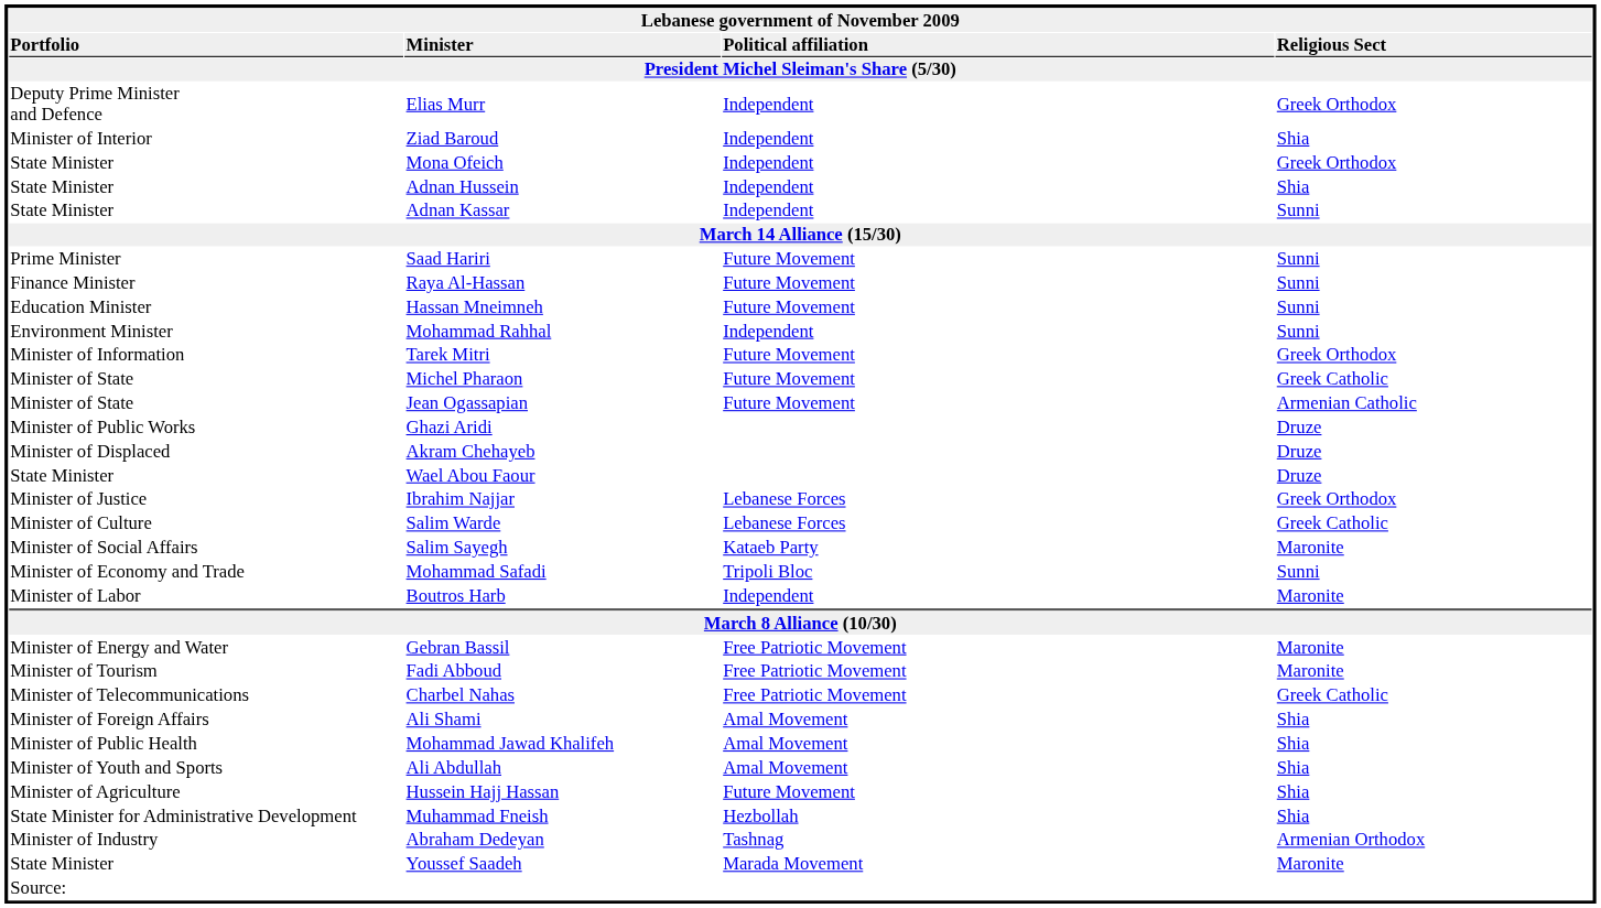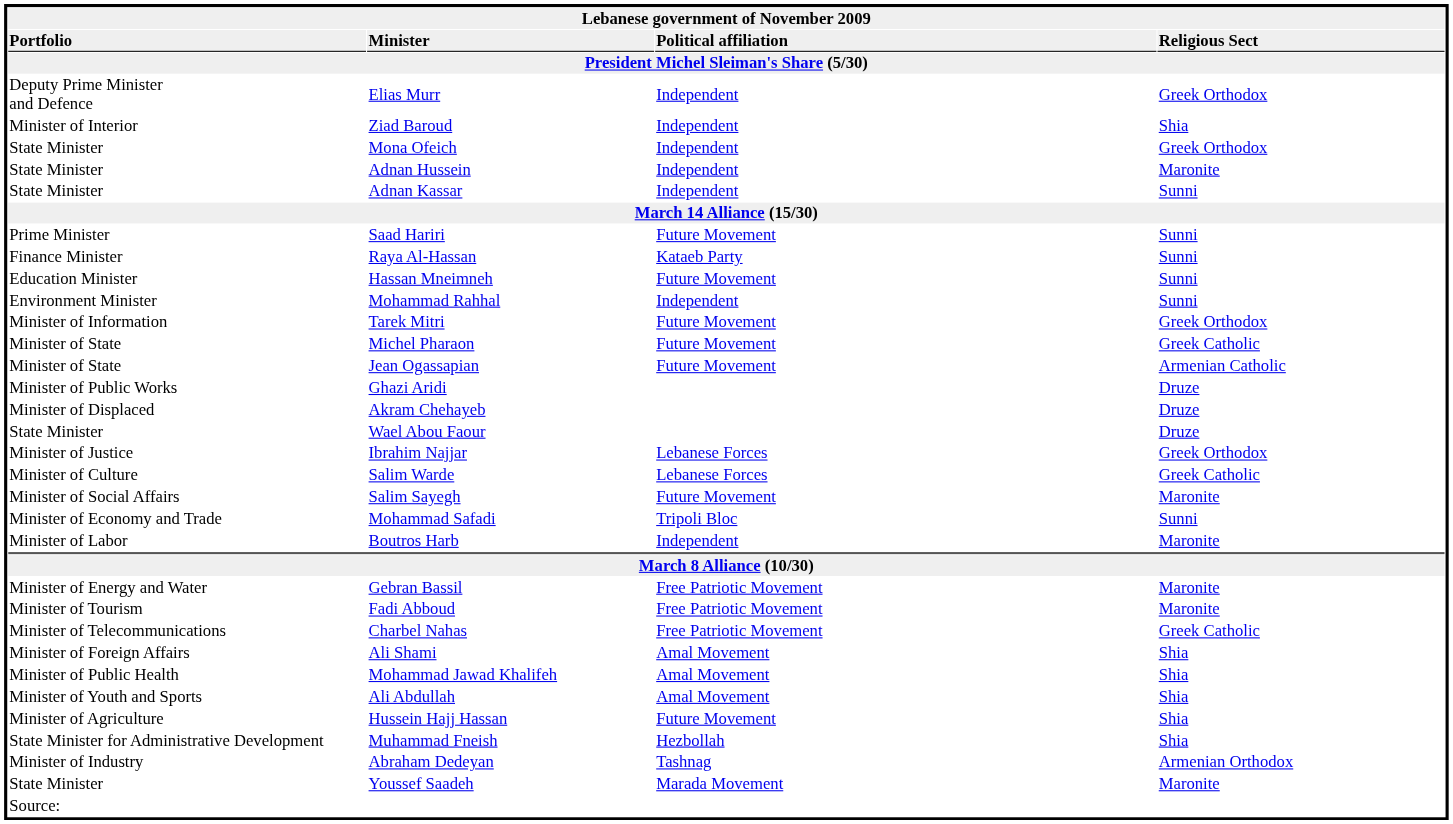Adnan Hussein | column 4: Shia -> Maronite
Raya Al-Hassan | column 3: Future Movement -> Kataeb Party
Salim Sayegh | column 3: Kataeb Party -> Future Movement
